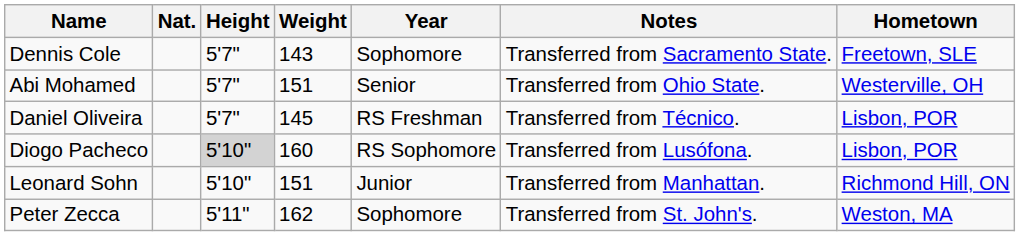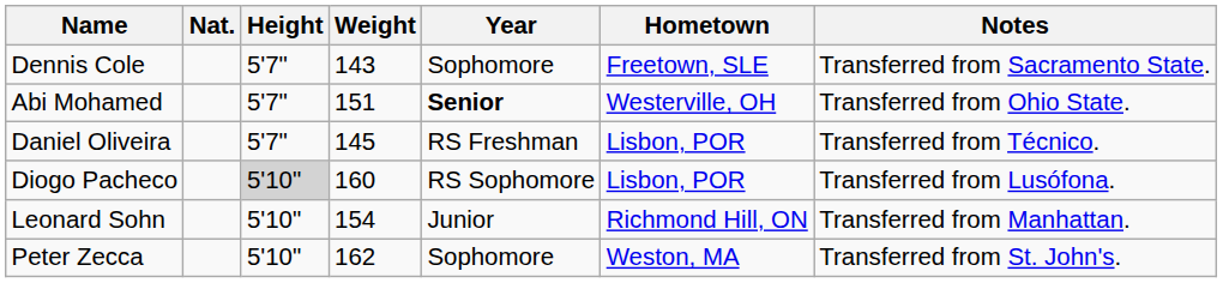columns swapped: Hometown <-> Notes
Abi Mohamed | Year: normal -> bold
Leonard Sohn | Weight: 151 -> 154
Peter Zecca | Height: 5'11" -> 5'10"
